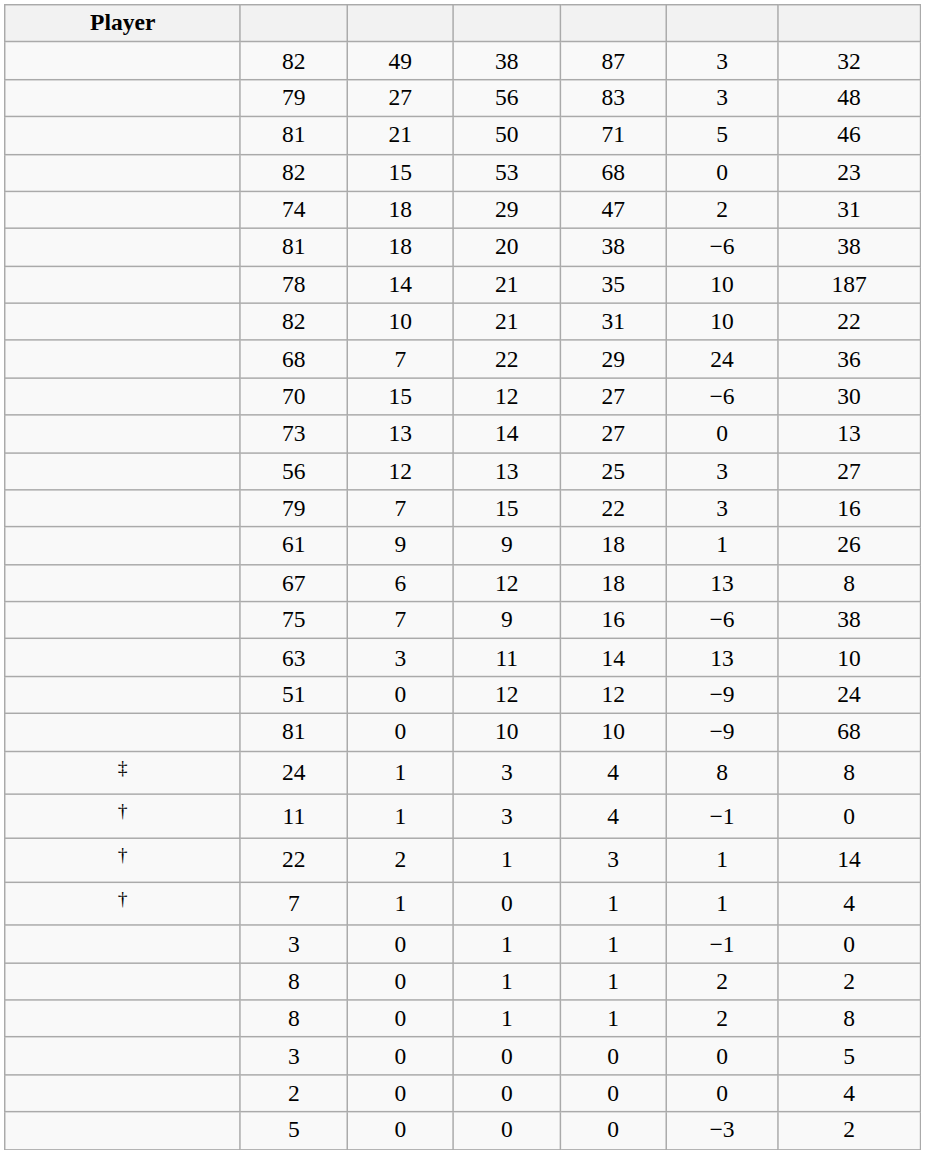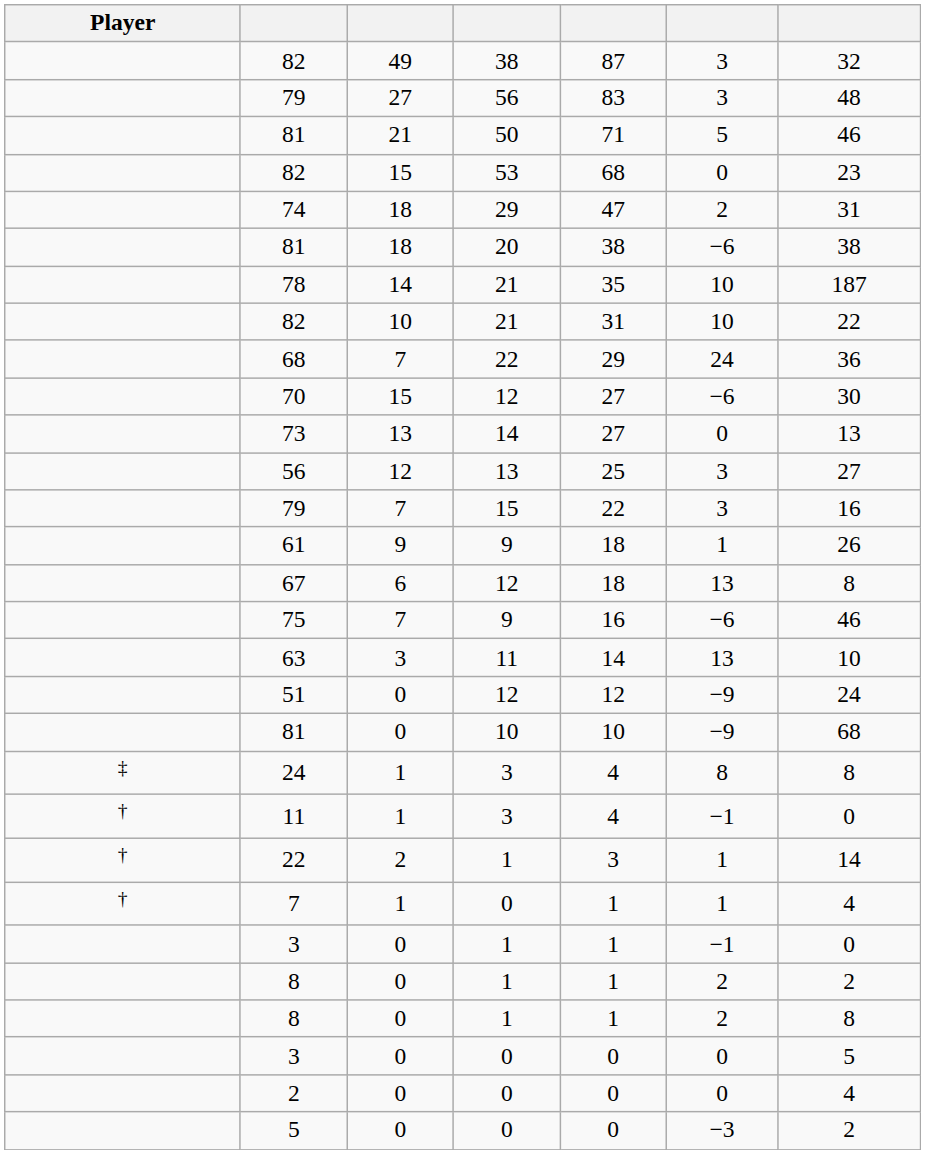75 | column 7: 38 -> 46
